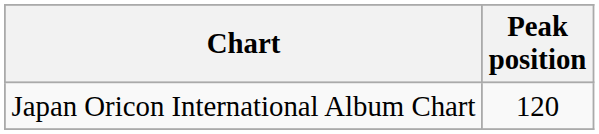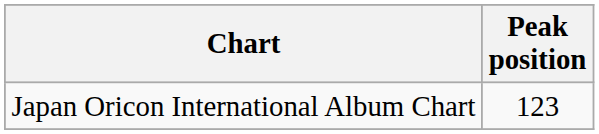Japan Oricon International Album Chart | Peak position: 120 -> 123
